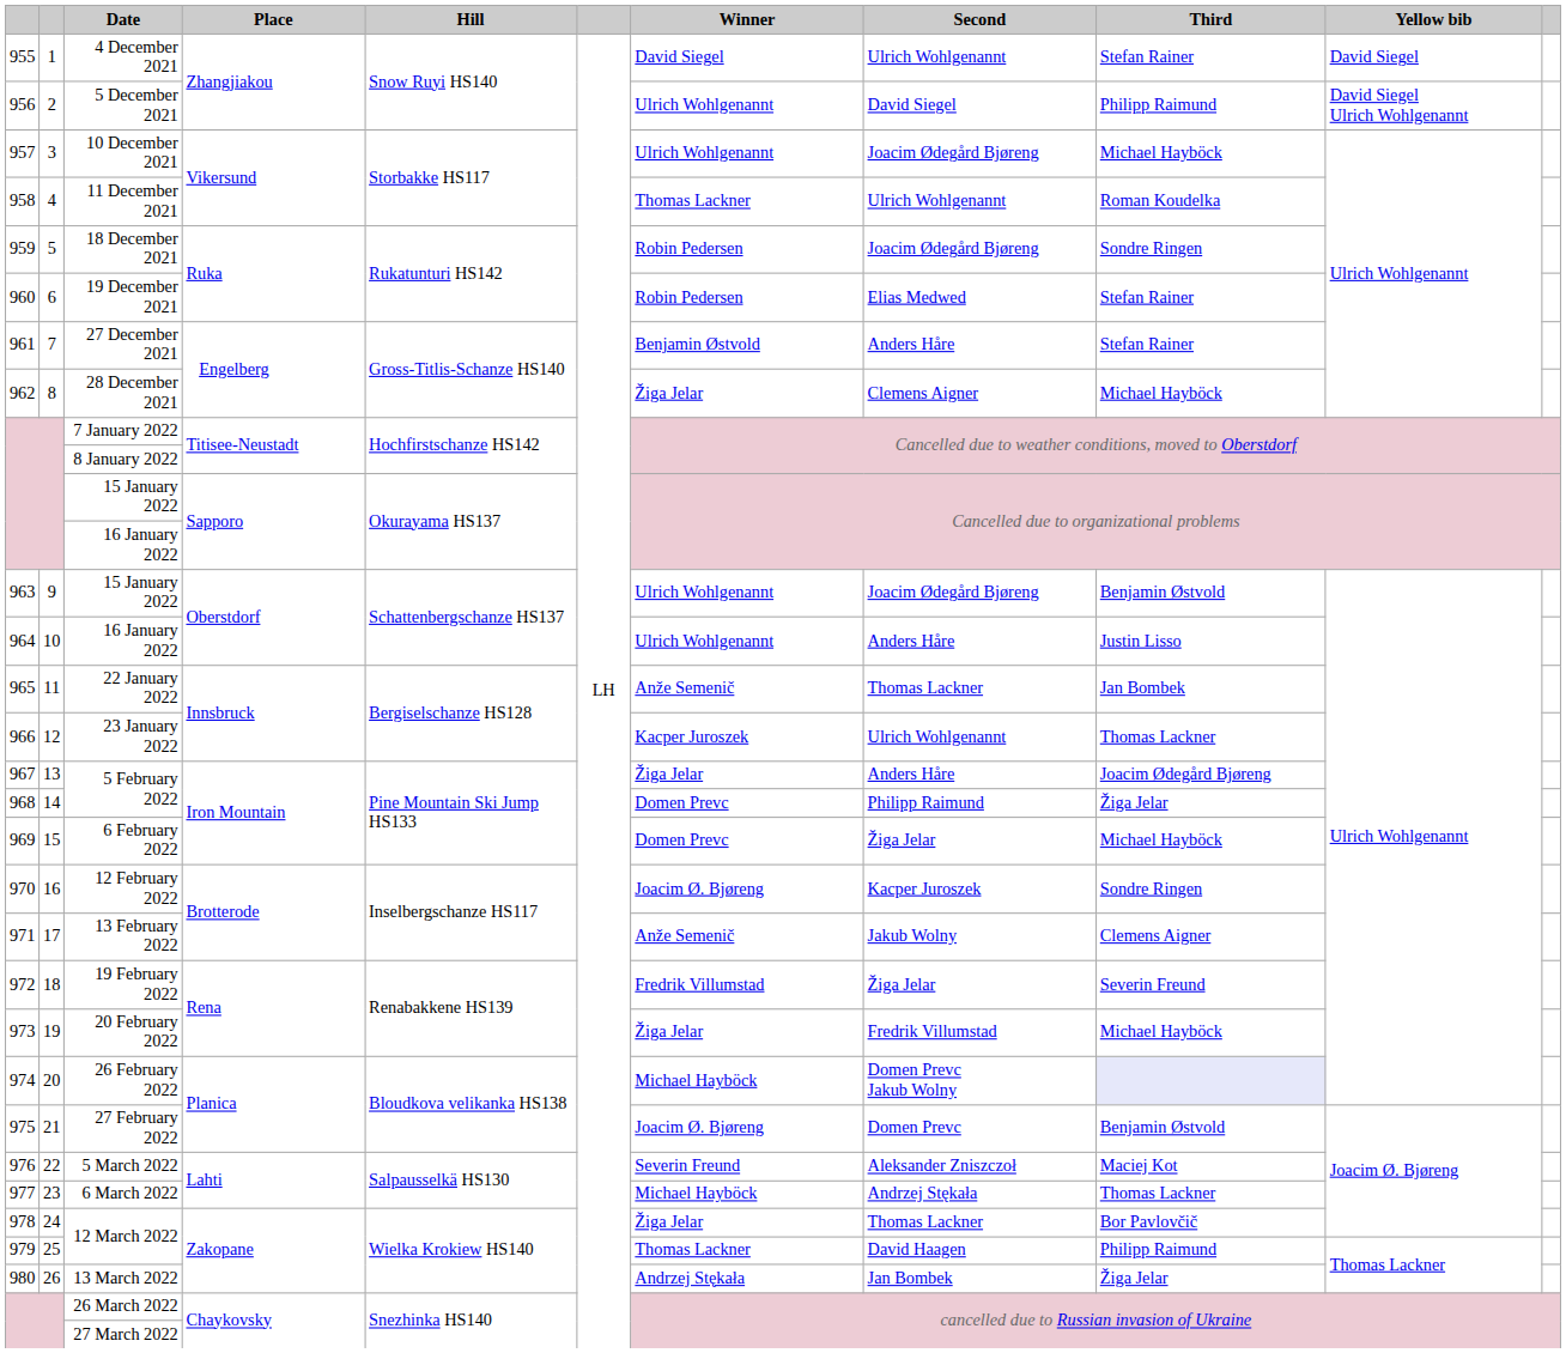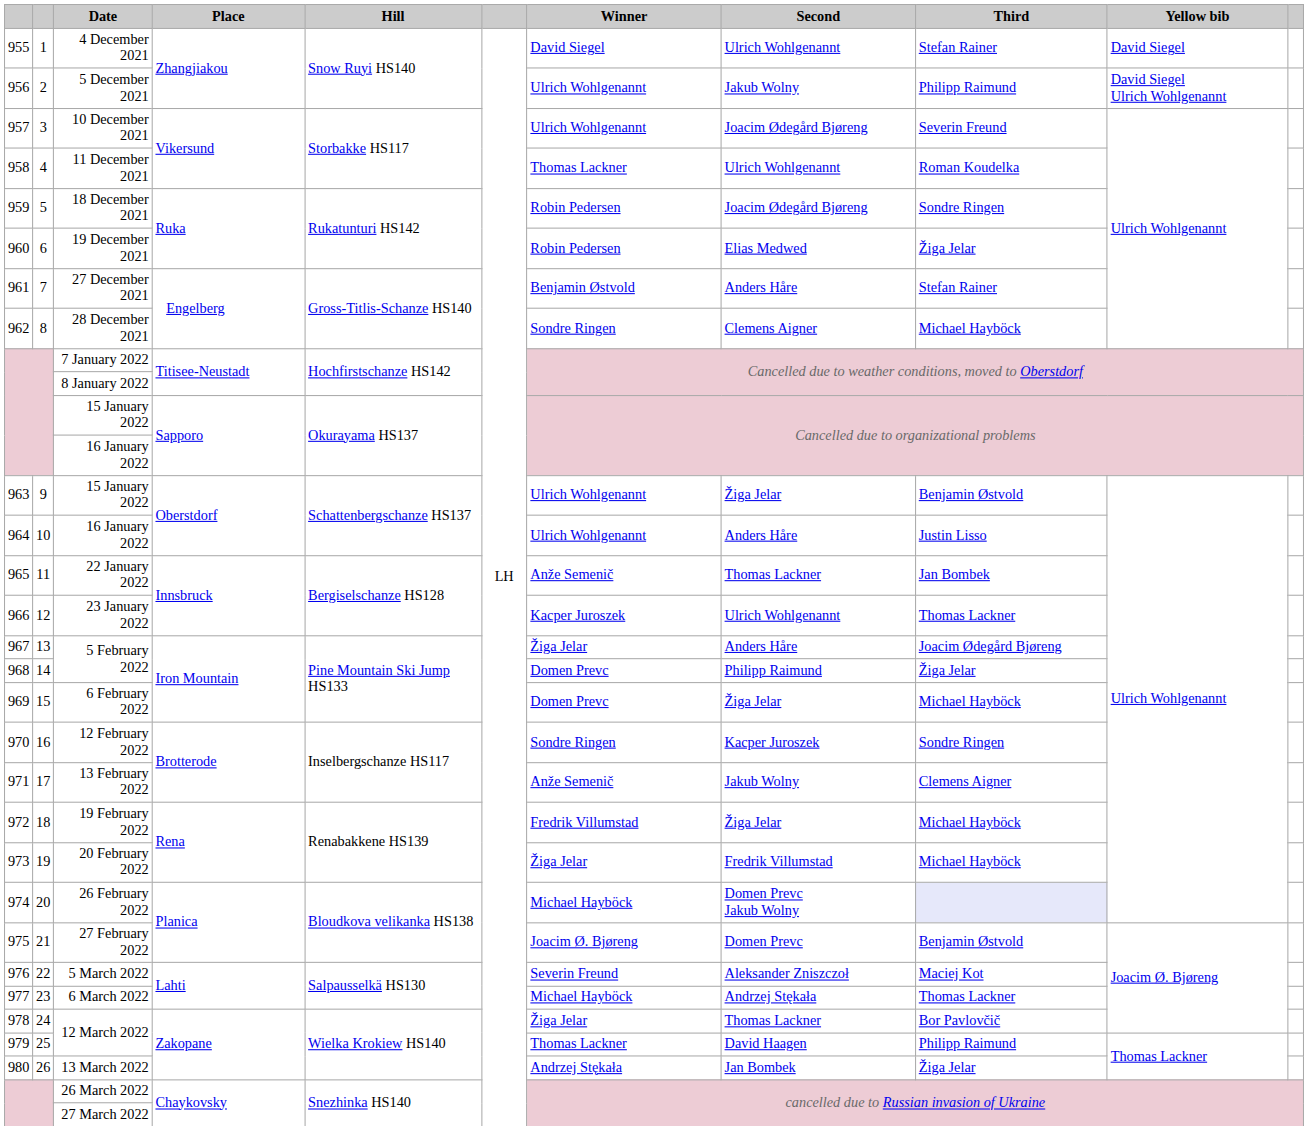5 December 2021 | Second: David Siegel -> Jakub Wolny
10 December 2021 | Third: Michael Hayböck -> Severin Freund
19 December 2021 | Third: Stefan Rainer -> Žiga Jelar
28 December 2021 | Winner: Žiga Jelar -> Sondre Ringen
963 / 15 January 2022 | Second: Joacim Ødegård Bjøreng -> Žiga Jelar
12 February 2022 | Winner: Joacim Ø. Bjøreng -> Sondre Ringen
19 February 2022 | Third: Severin Freund -> Michael Hayböck
